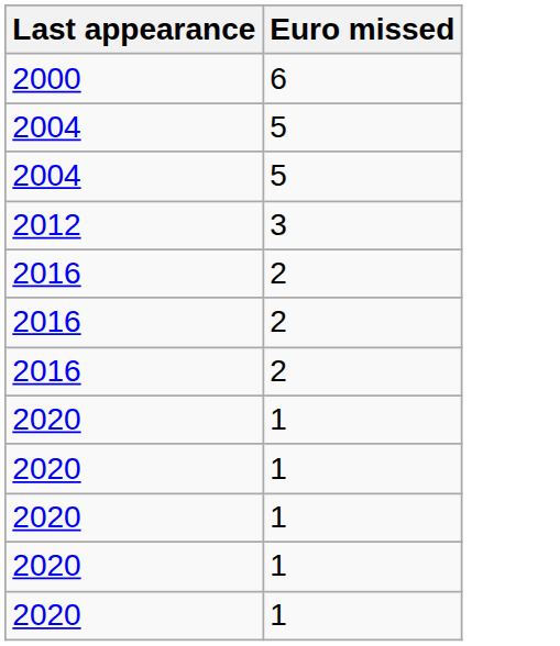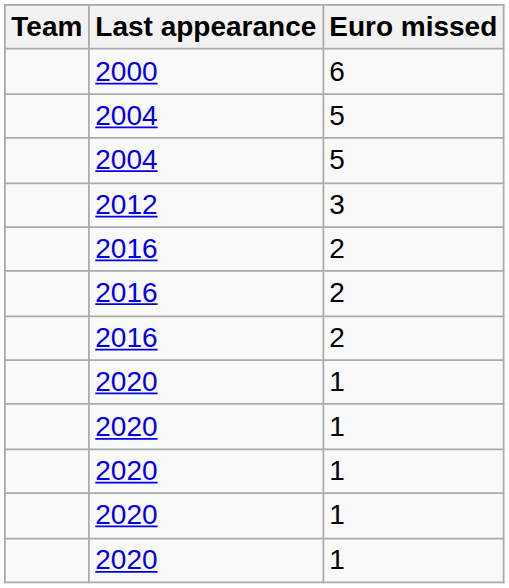+ column: Team
